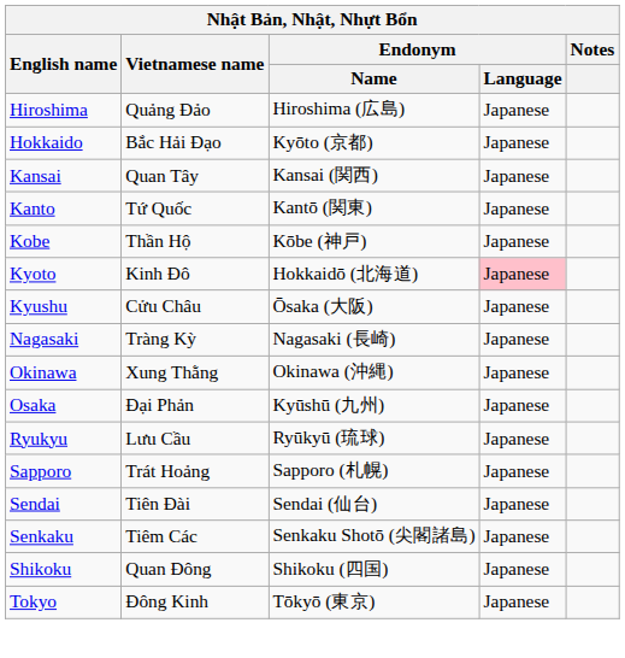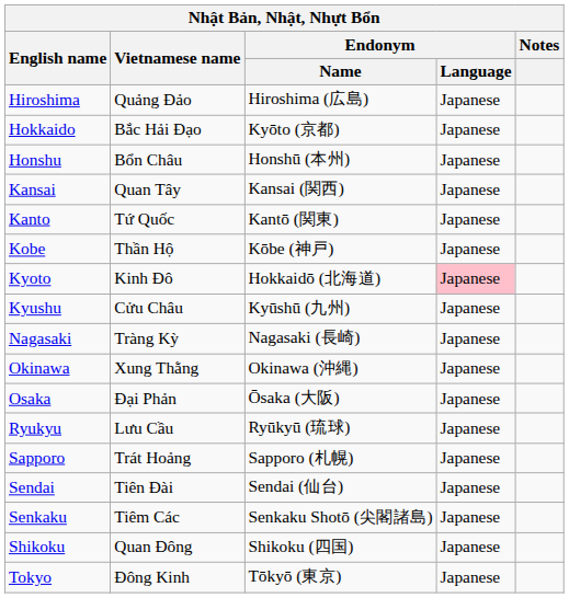+ row: Honshu | Bổn Châu | Honshū (本州) | Japanese
Kyushu | Endonym / Name: Ōsaka (大阪) -> Kyūshū (九州)
Osaka | Endonym / Name: Kyūshū (九州) -> Ōsaka (大阪)
